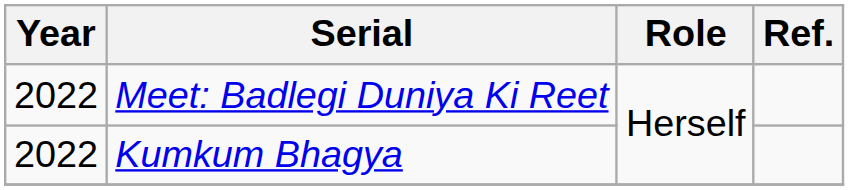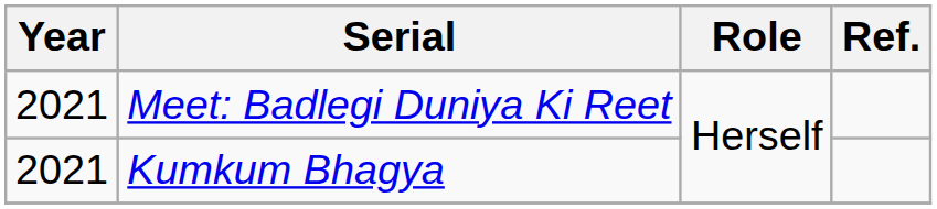Meet: Badlegi Duniya Ki Reet | Year: 2022 -> 2021
Kumkum Bhagya | Year: 2022 -> 2021
